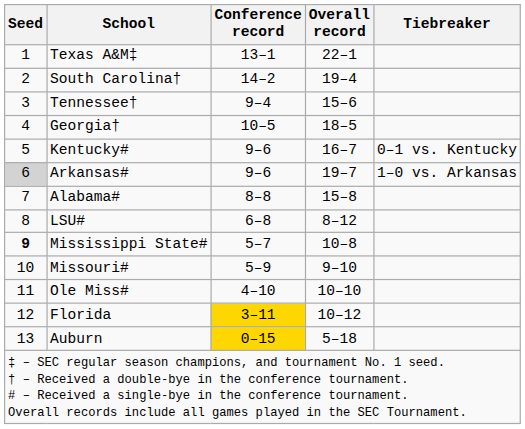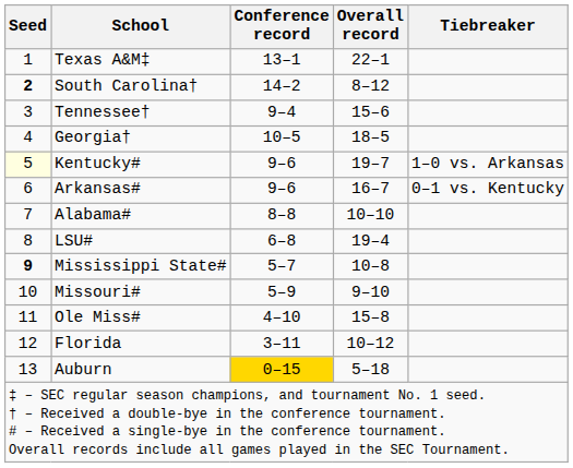South Carolina† | Seed: normal -> bold
South Carolina† | Overall record: 19–4 -> 8–12
Kentucky# | Seed: no background -> lightyellow background
Kentucky# | Overall record: 16–7 -> 19–7
Kentucky# | Tiebreaker: 0–1 vs. Kentucky -> 1–0 vs. Arkansas
Arkansas# | Seed: lightgrey background -> no background
Arkansas# | Overall record: 19–7 -> 16–7
Arkansas# | Tiebreaker: 1–0 vs. Arkansas -> 0–1 vs. Kentucky
Alabama# | Overall record: 15–8 -> 10–10
LSU# | Overall record: 8–12 -> 19–4
Ole Miss# | Overall record: 10–10 -> 15–8
Florida | Conference record: gold background -> no background
